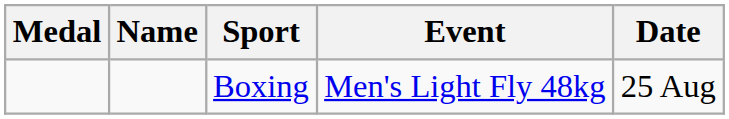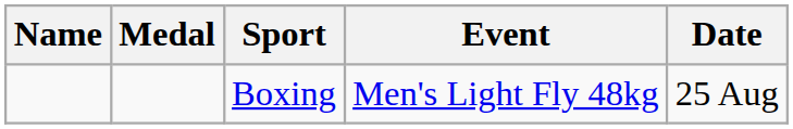columns swapped: Medal <-> Name
